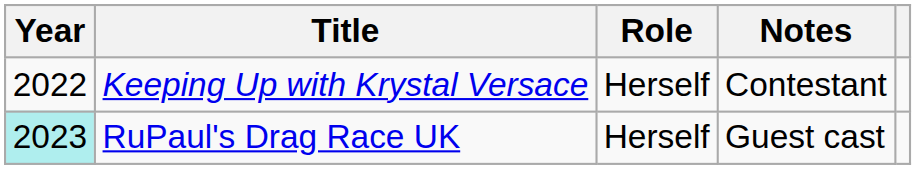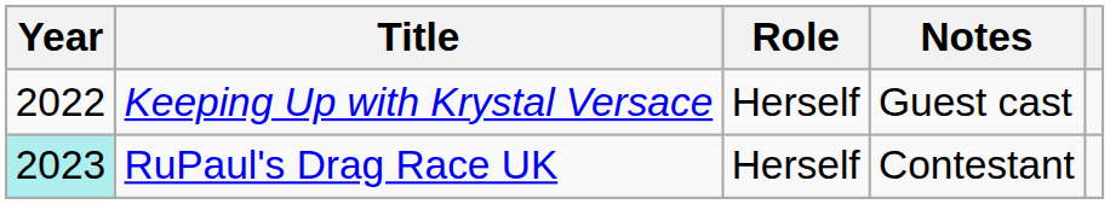Keeping Up with Krystal Versace | Notes: Contestant -> Guest cast
RuPaul's Drag Race UK | Notes: Guest cast -> Contestant
